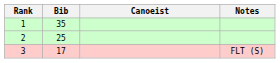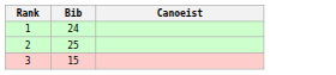- column: Notes | FLT (S)
1 | Bib: 35 -> 24
3 | Bib: 17 -> 15
